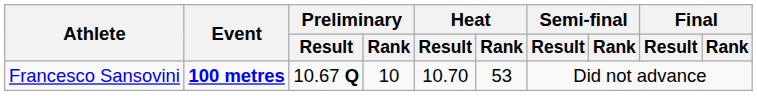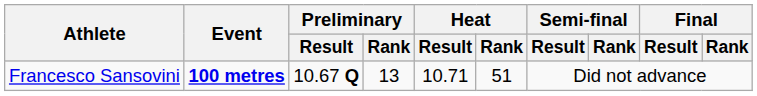Francesco Sansovini | Preliminary / Rank: 10 -> 13
Francesco Sansovini | Heat / Result: 10.70 -> 10.71
Francesco Sansovini | Heat / Rank: 53 -> 51
